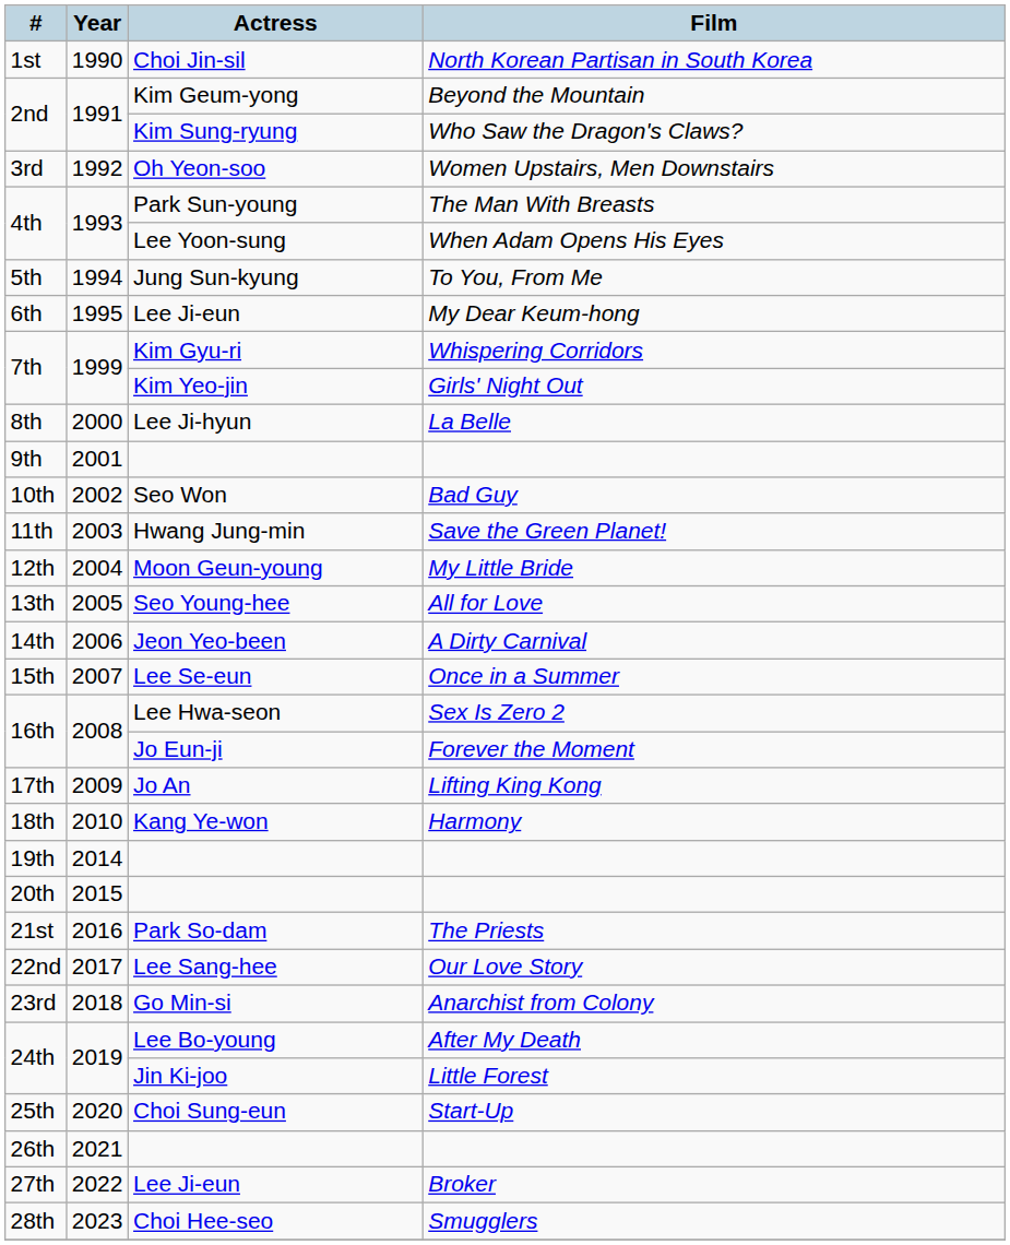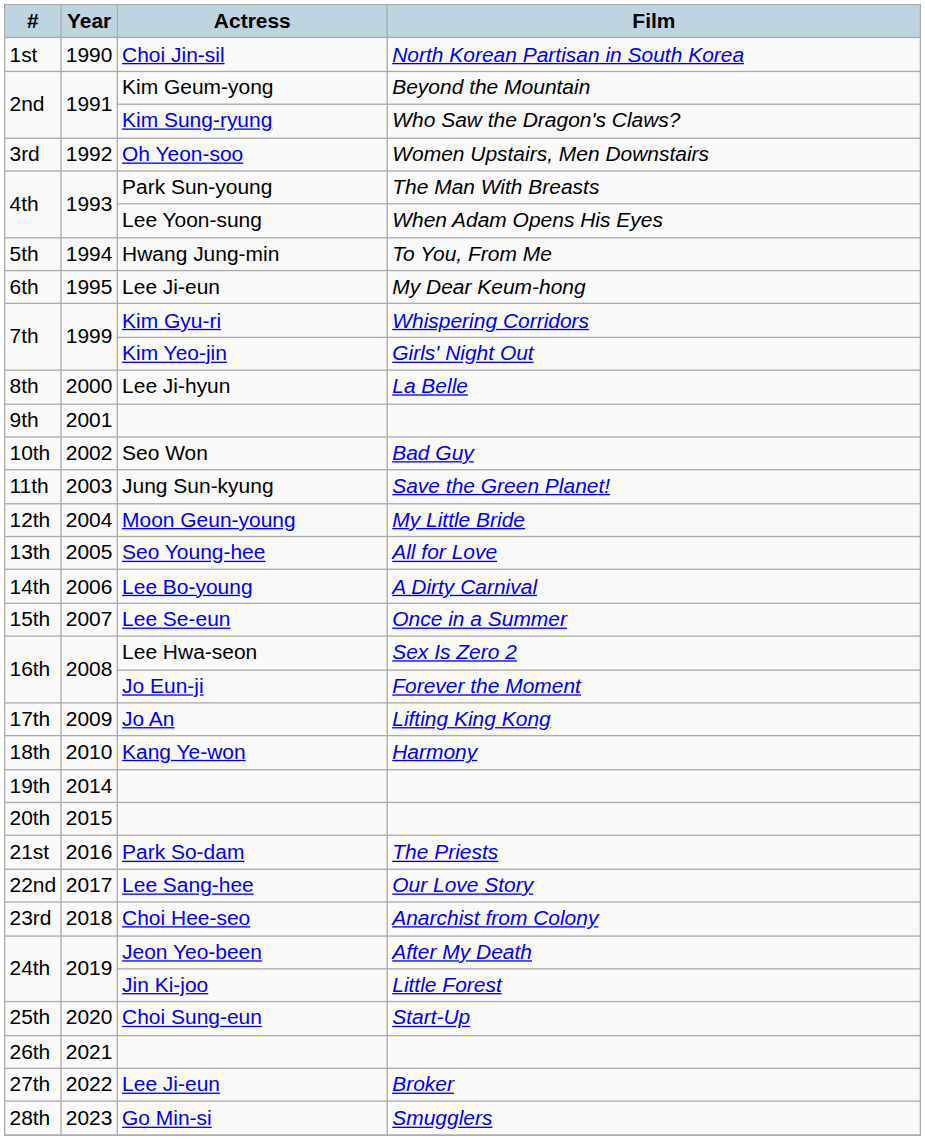To You, From Me | Actress: Jung Sun-kyung -> Hwang Jung-min
Save the Green Planet! | Actress: Hwang Jung-min -> Jung Sun-kyung
A Dirty Carnival | Actress: Jeon Yeo-been -> Lee Bo-young
Anarchist from Colony | Actress: Go Min-si -> Choi Hee-seo
After My Death | Actress: Lee Bo-young -> Jeon Yeo-been
Smugglers | Actress: Choi Hee-seo -> Go Min-si
